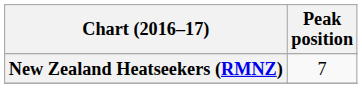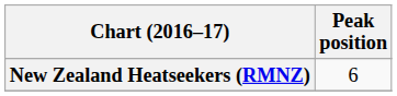New Zealand Heatseekers (RMNZ) | Peak position: 7 -> 6
